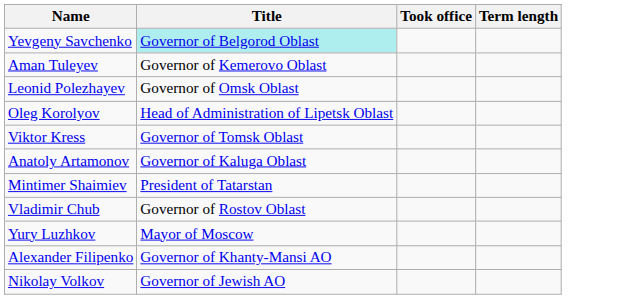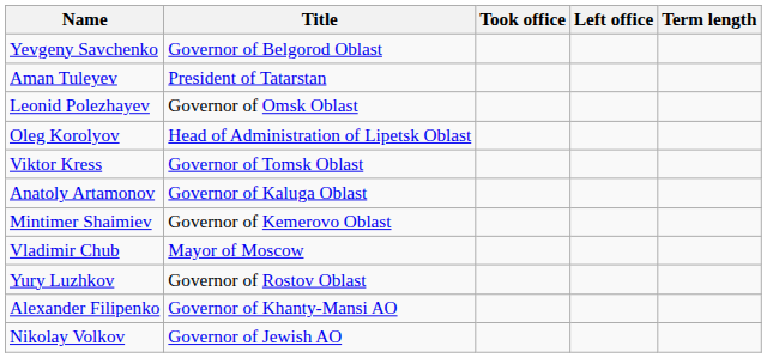+ column: Left office
Yevgeny Savchenko | Title: paleturquoise background -> no background
Aman Tuleyev | Title: Governor of Kemerovo Oblast -> President of Tatarstan
Mintimer Shaimiev | Title: President of Tatarstan -> Governor of Kemerovo Oblast
Vladimir Chub | Title: Governor of Rostov Oblast -> Mayor of Moscow
Yury Luzhkov | Title: Mayor of Moscow -> Governor of Rostov Oblast
